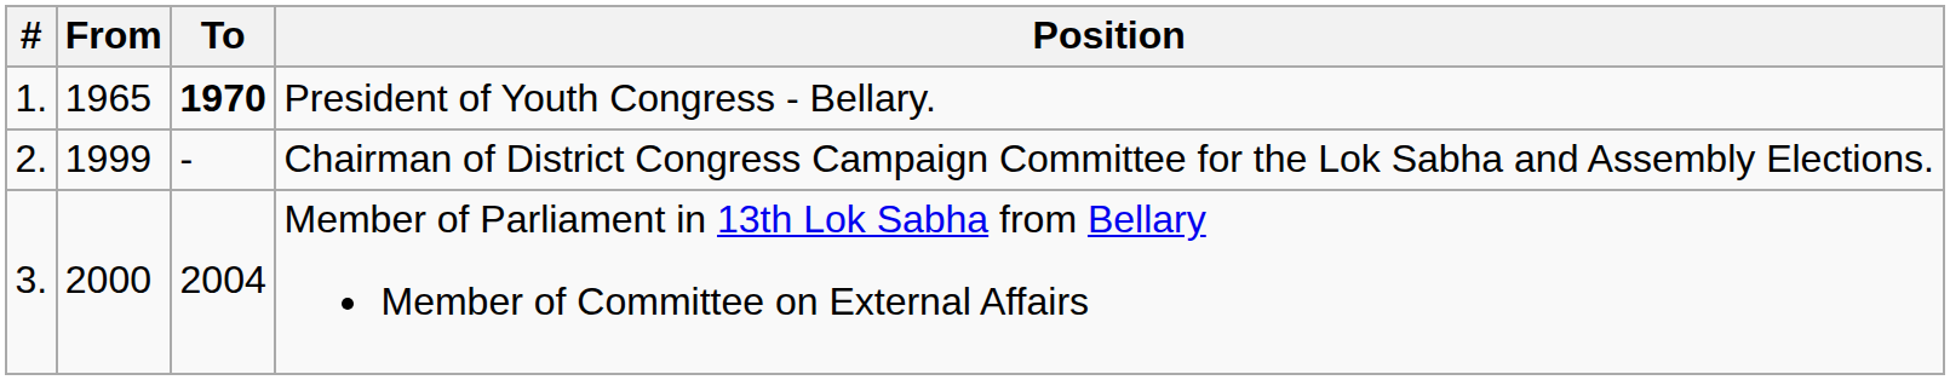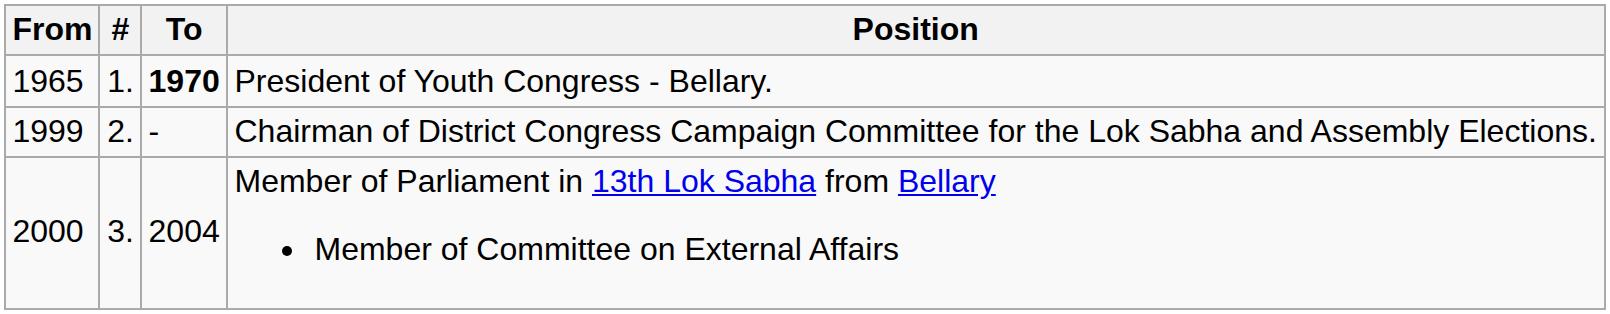columns swapped: # <-> From
